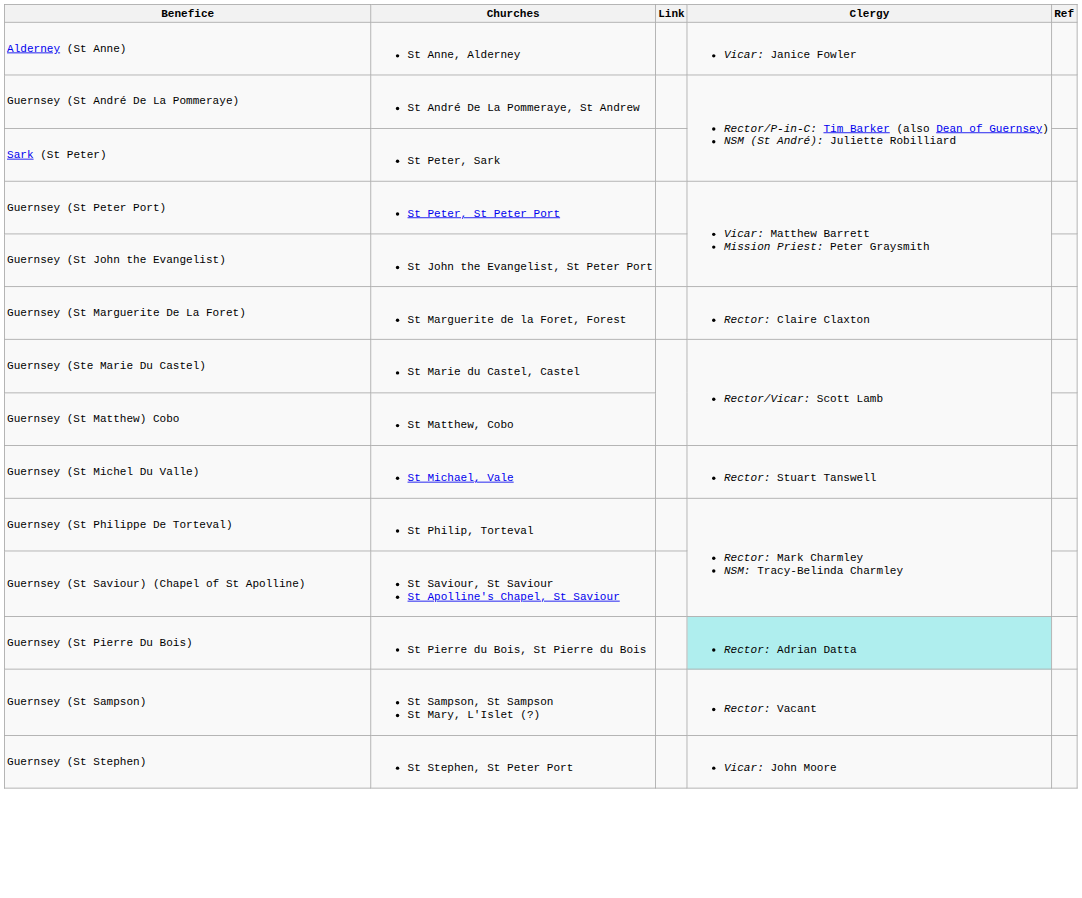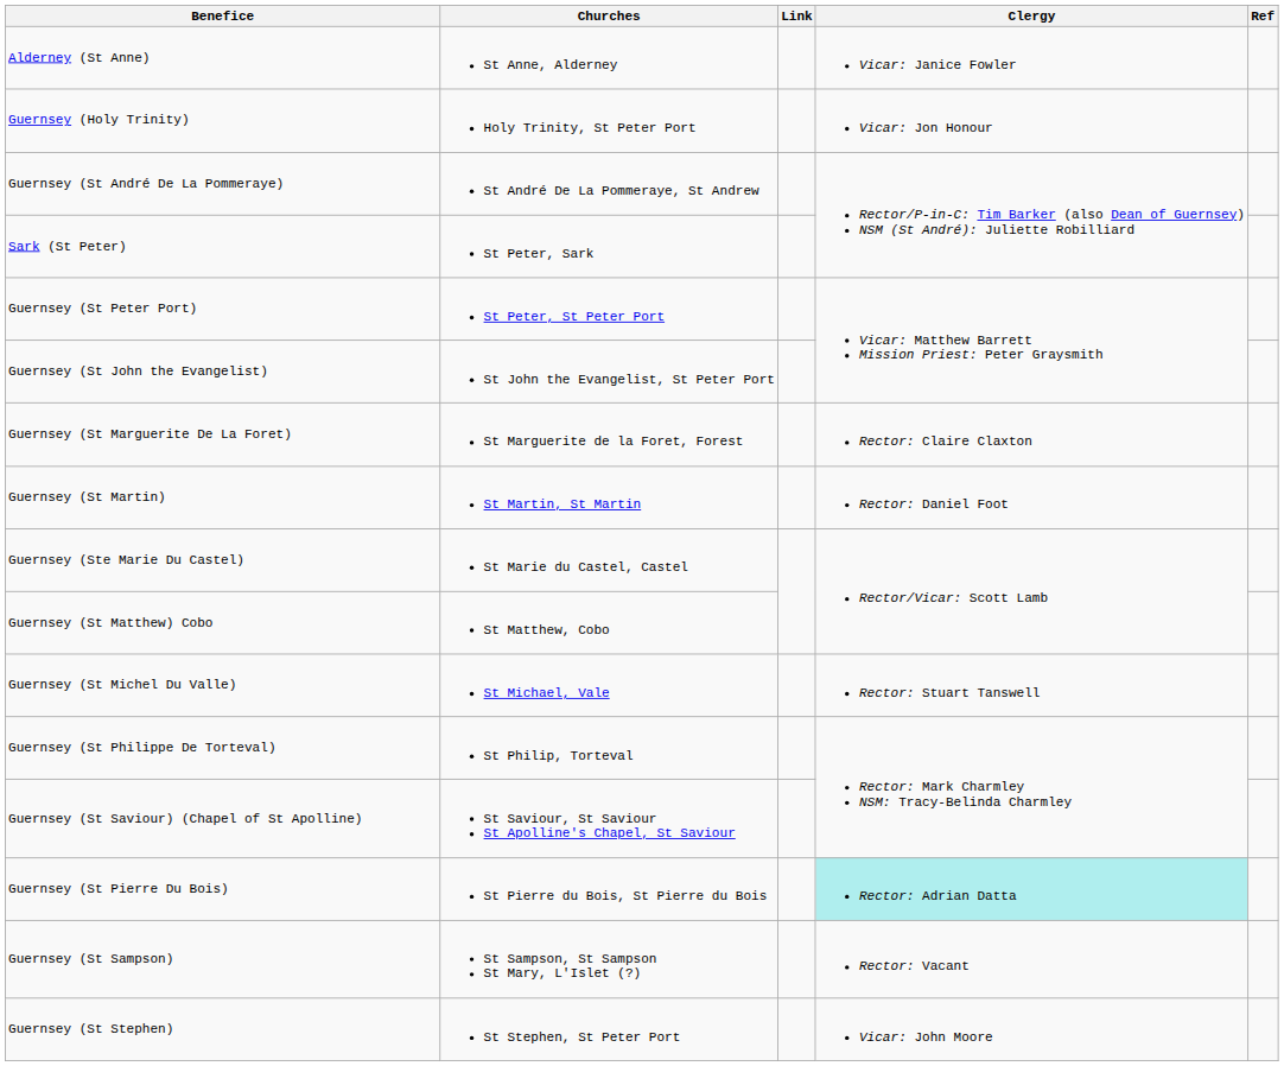+ row: Guernsey (Holy Trinity) | Holy Trinity, St Peter Port | Vicar: Jon Honour
+ row: Guernsey (St Martin) | St Martin, St Martin | Rector: Daniel Foot
